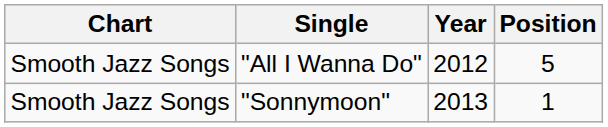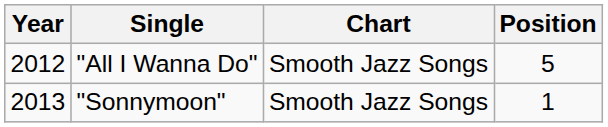columns swapped: Year <-> Chart
